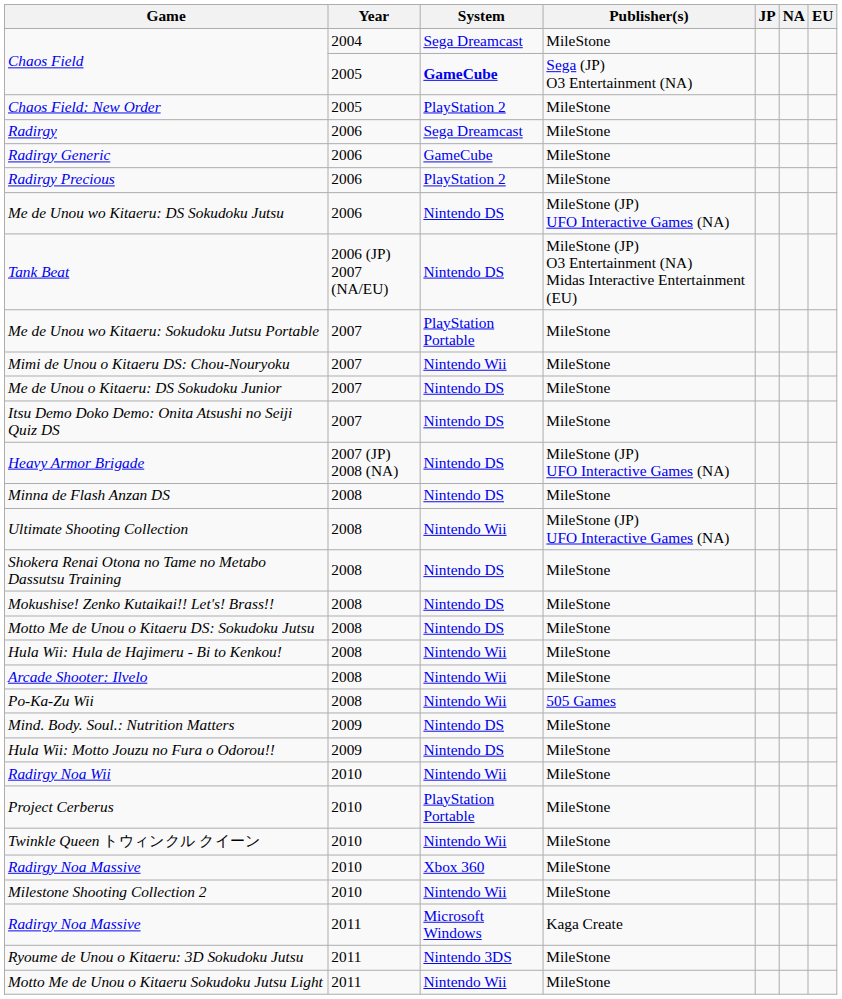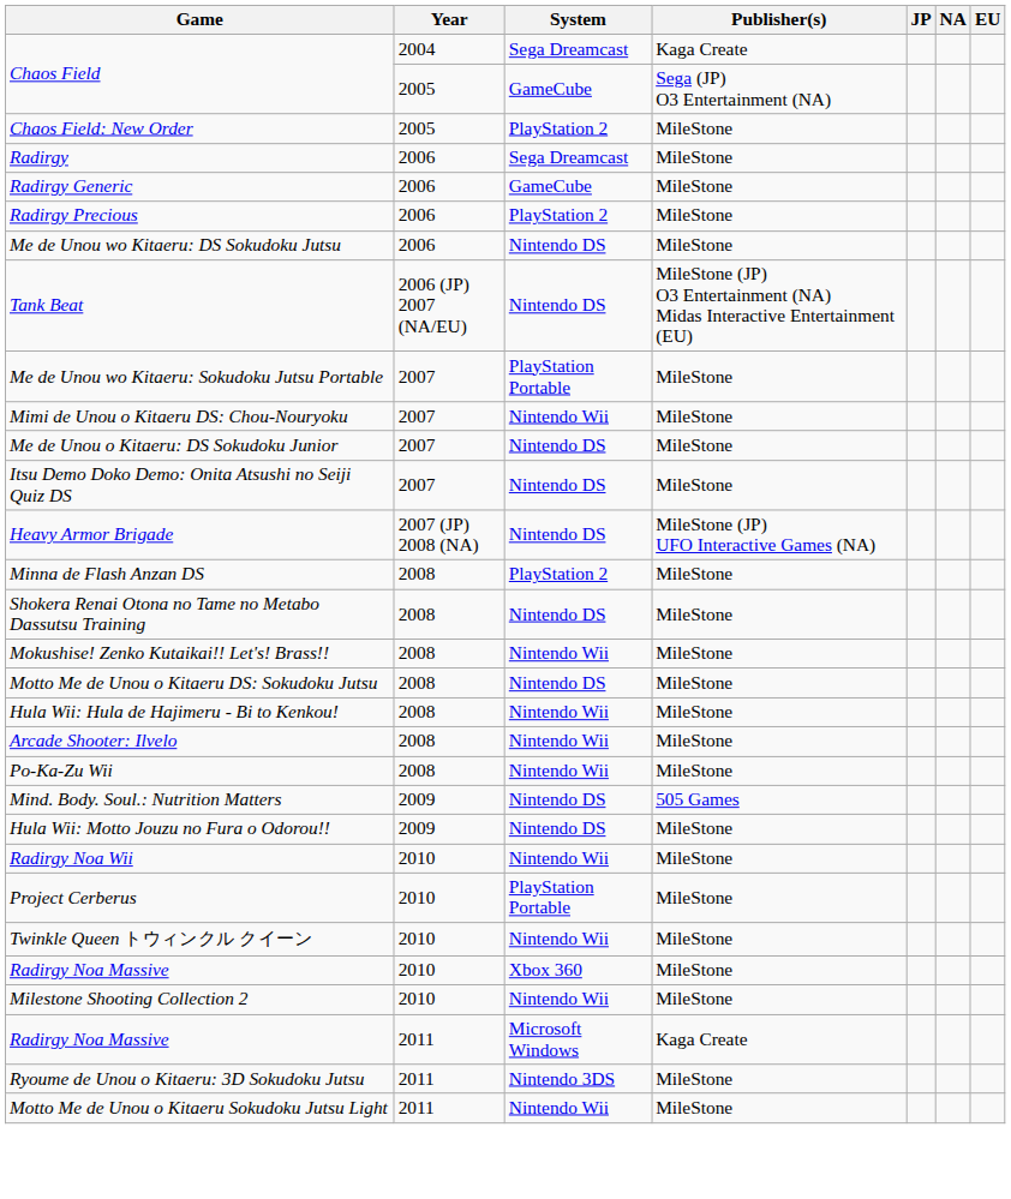Chaos Field / 2004 | Publisher(s): MileStone -> Kaga Create
Chaos Field / 2005 | System: bold -> normal
Me de Unou wo Kitaeru: DS Sokudoku Jutsu | Publisher(s): MileStone (JP) UFO Interactive Games (NA) -> MileStone
Minna de Flash Anzan DS | System: Nintendo DS -> PlayStation 2
- row: Ultimate Shooting Collection | 2008 | Nintendo Wii | MileStone (JP) UFO Interactive Games (NA)
Mokushise! Zenko Kutaikai!! Let's! Brass!! | System: Nintendo DS -> Nintendo Wii
Po-Ka-Zu Wii | Publisher(s): 505 Games -> MileStone
Mind. Body. Soul.: Nutrition Matters | Publisher(s): MileStone -> 505 Games
